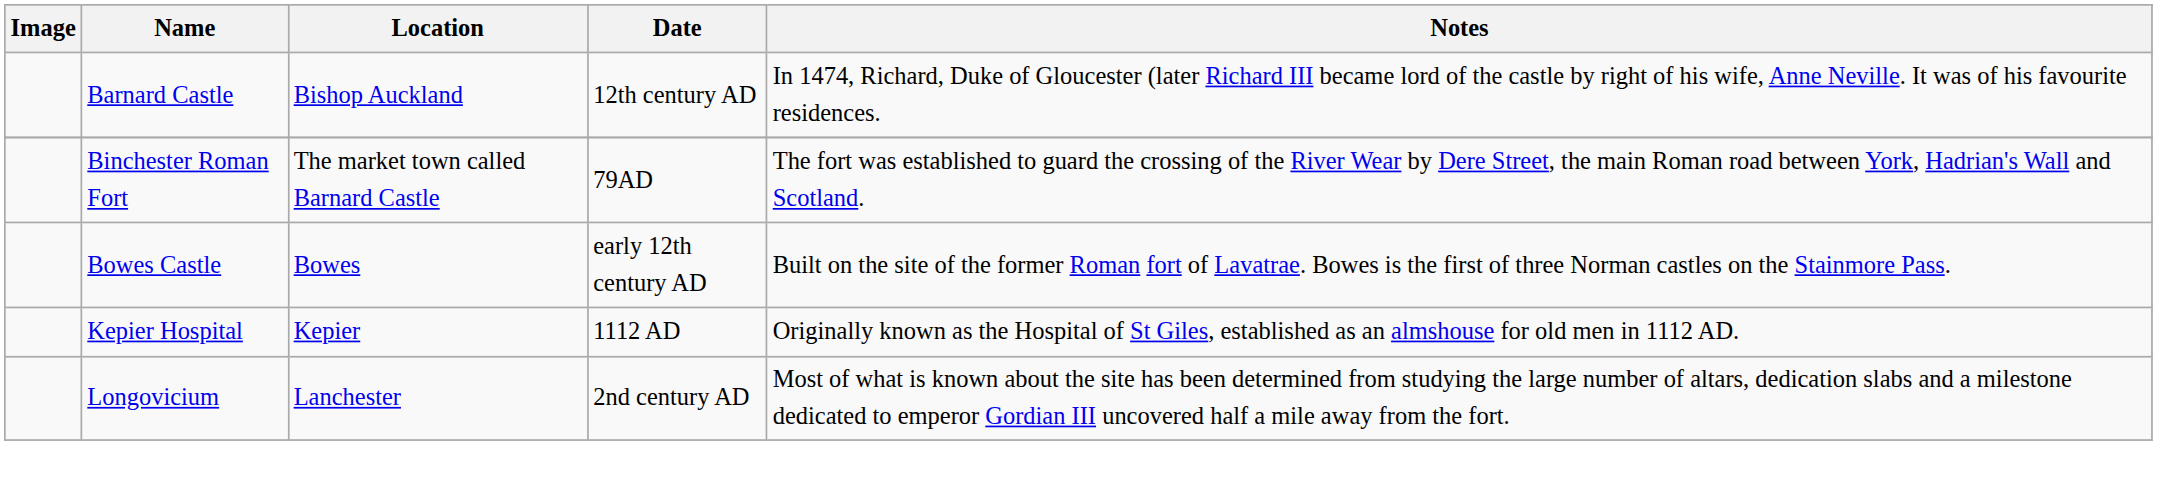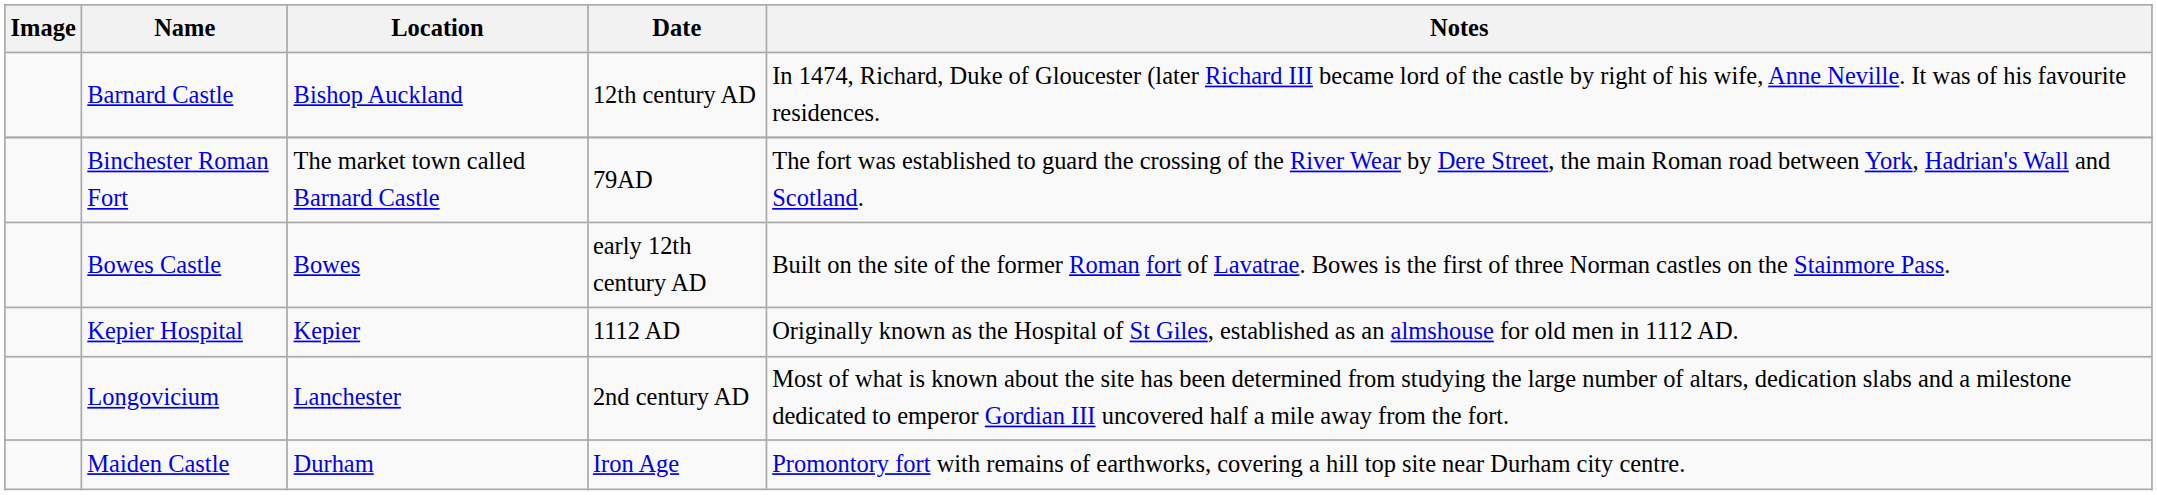+ row: Maiden Castle | Durham | Iron Age | Promontory fort with remains of earthworks, covering a hill top site near Durham city centre.
